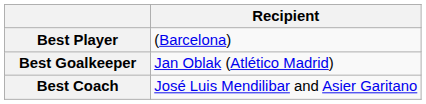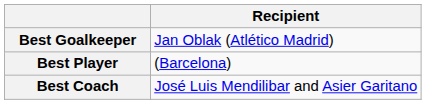rows swapped: Best Player <-> Best Goalkeeper
